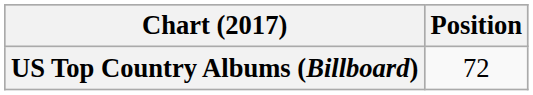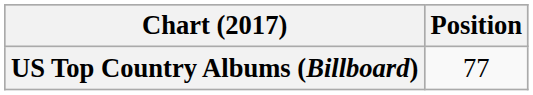US Top Country Albums (Billboard) | Position: 72 -> 77
